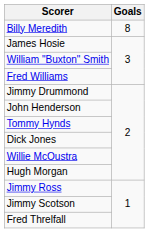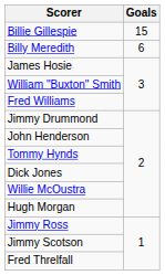+ row: Billie Gillespie | 15
Billy Meredith | Goals: 8 -> 6
